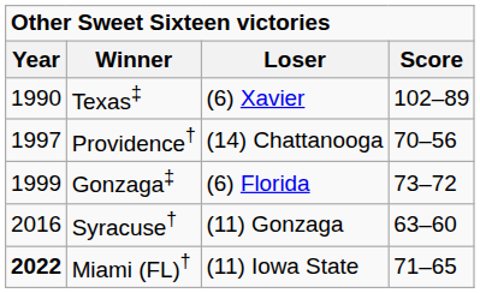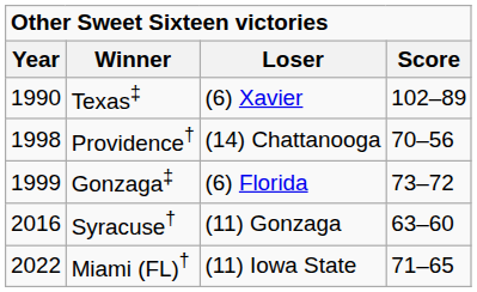Providence† | Year: 1997 -> 1998
Miami (FL)† | Year: bold -> normal
